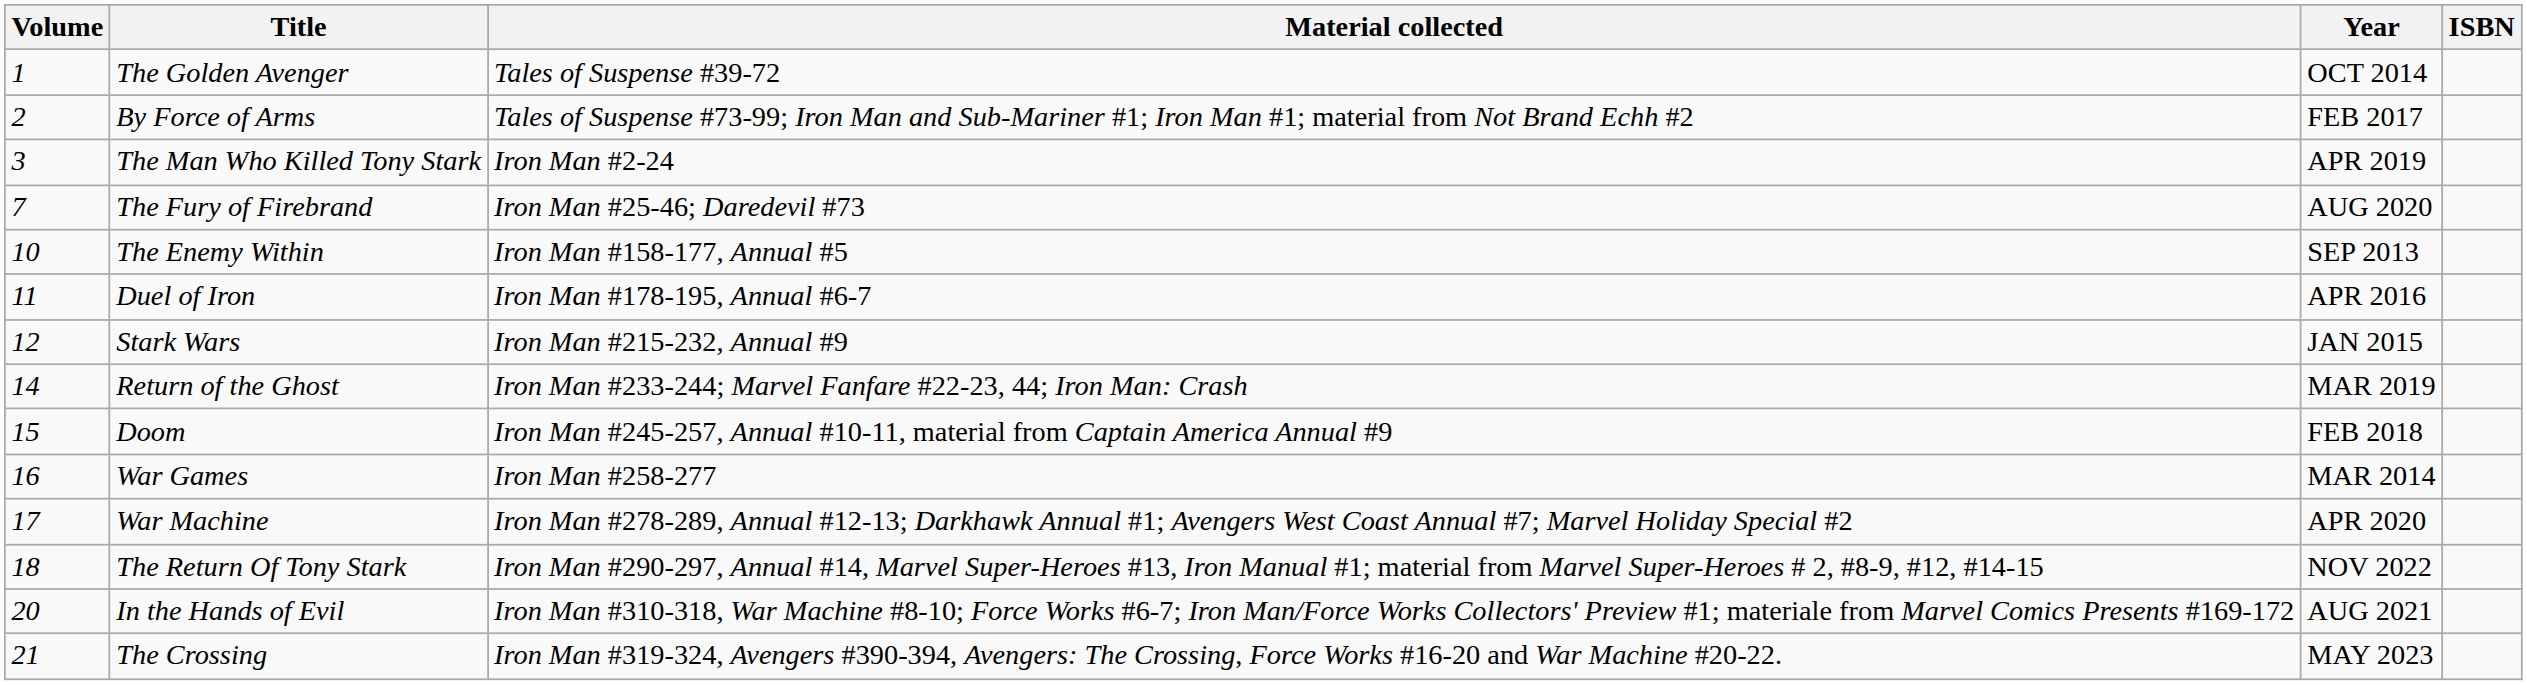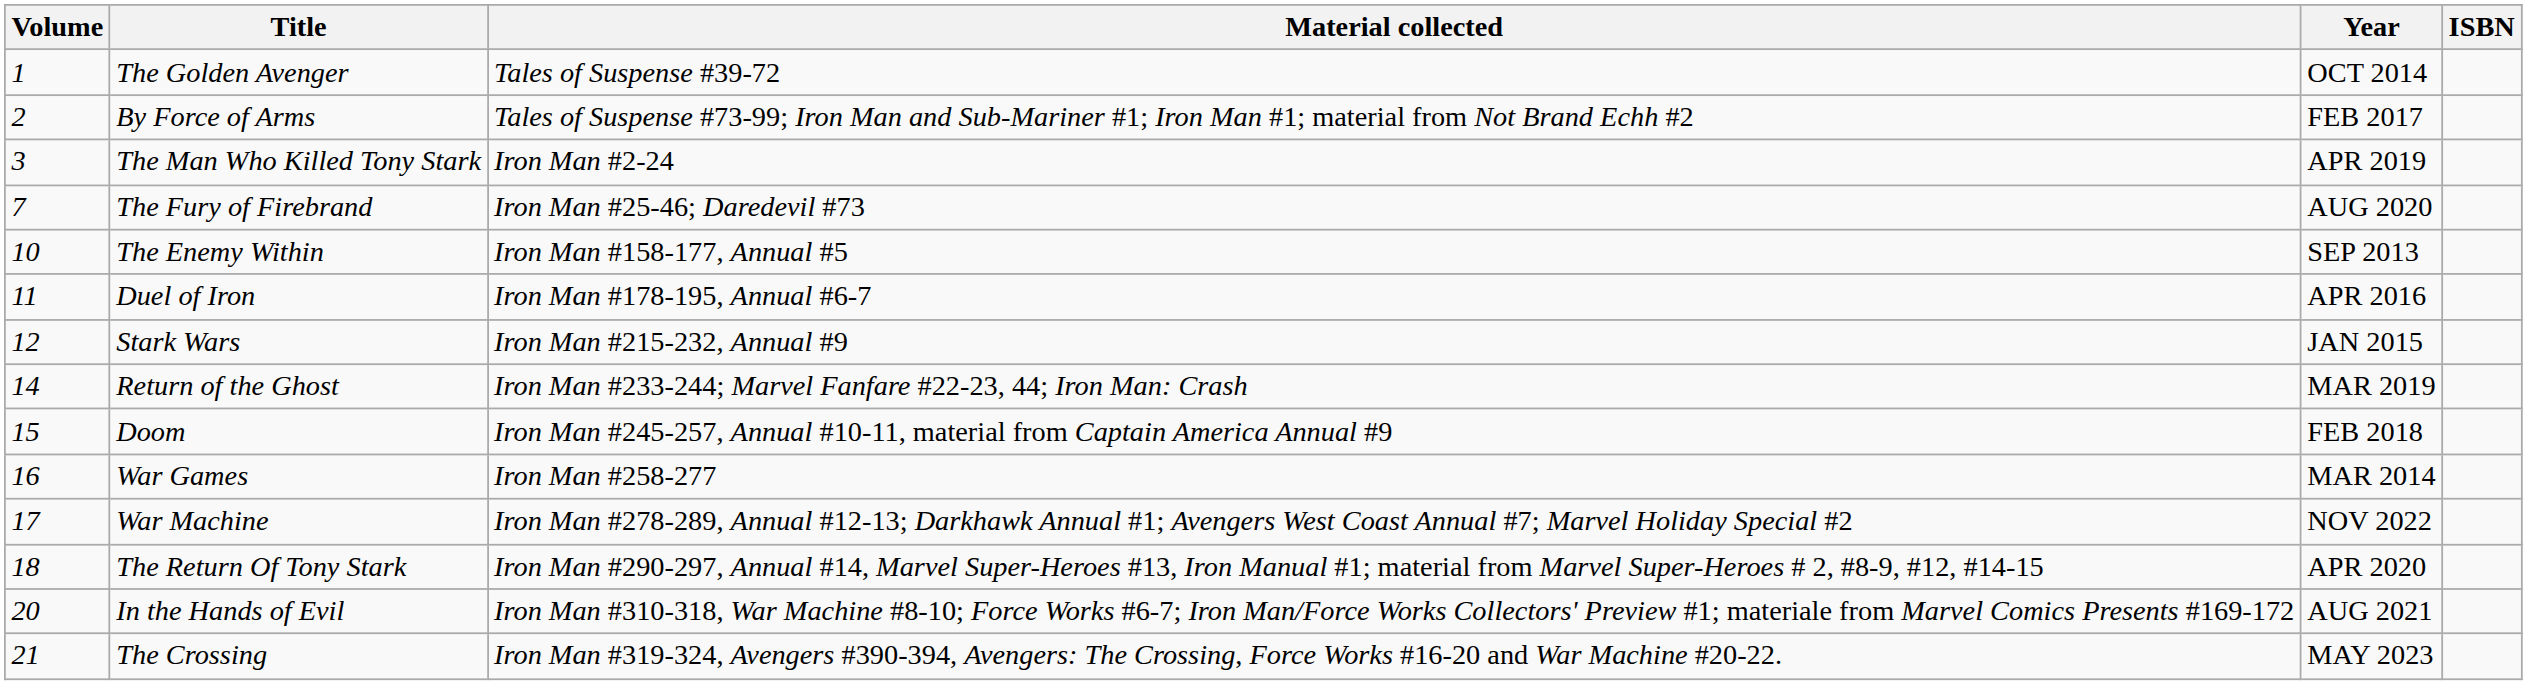War Machine | Year: APR 2020 -> NOV 2022
The Return Of Tony Stark | Year: NOV 2022 -> APR 2020
